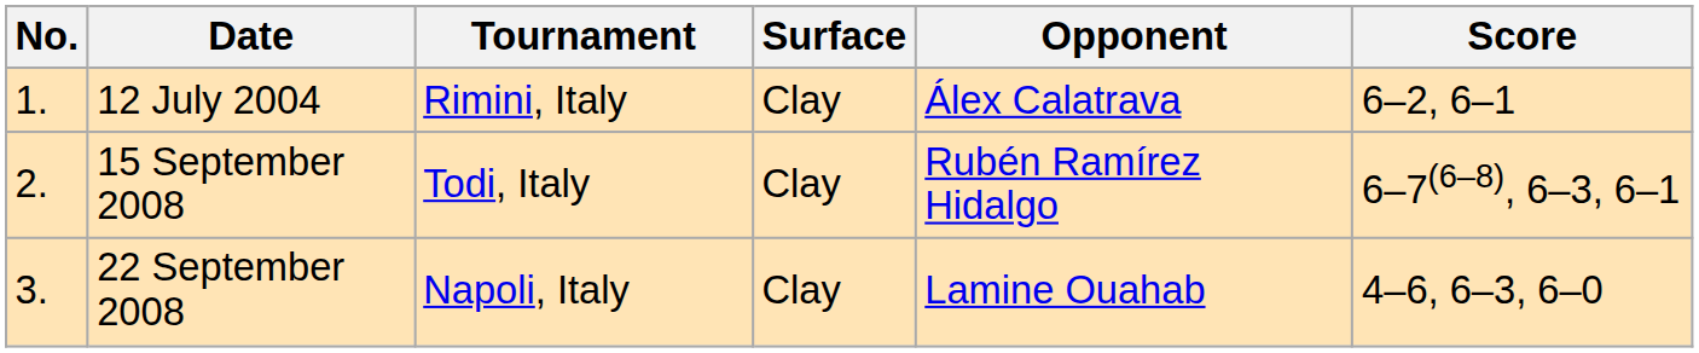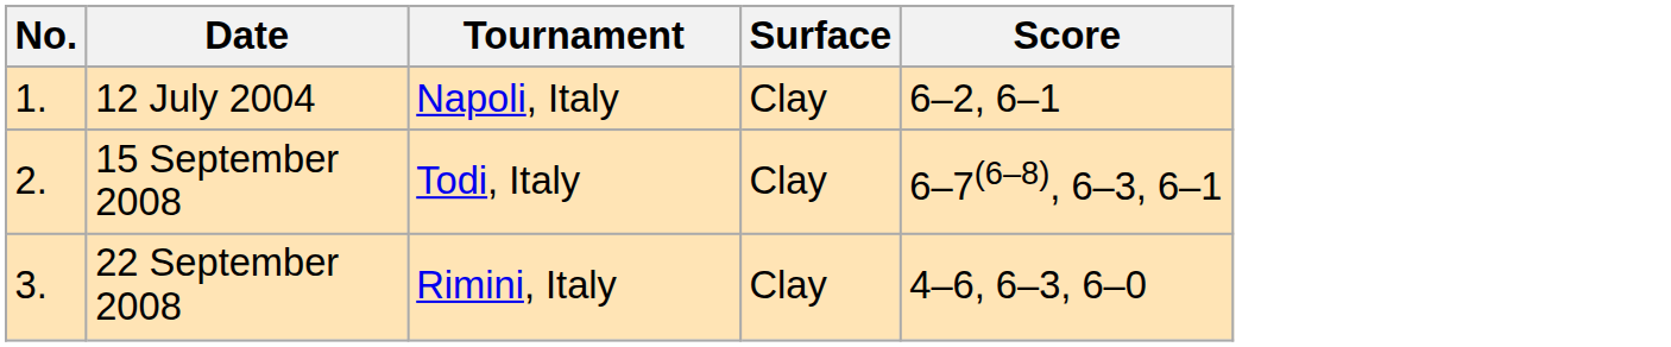- column: Opponent | Álex Calatrava | Rubén Ramírez Hidalgo | Lamine Ouahab
12 July 2004 | Tournament: Rimini, Italy -> Napoli, Italy
22 September 2008 | Tournament: Napoli, Italy -> Rimini, Italy
